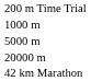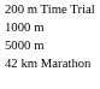- row: 20000 m
